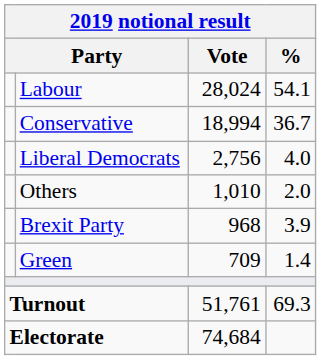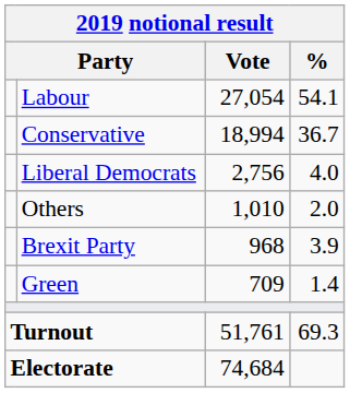Labour | Vote: 28,024 -> 27,054
